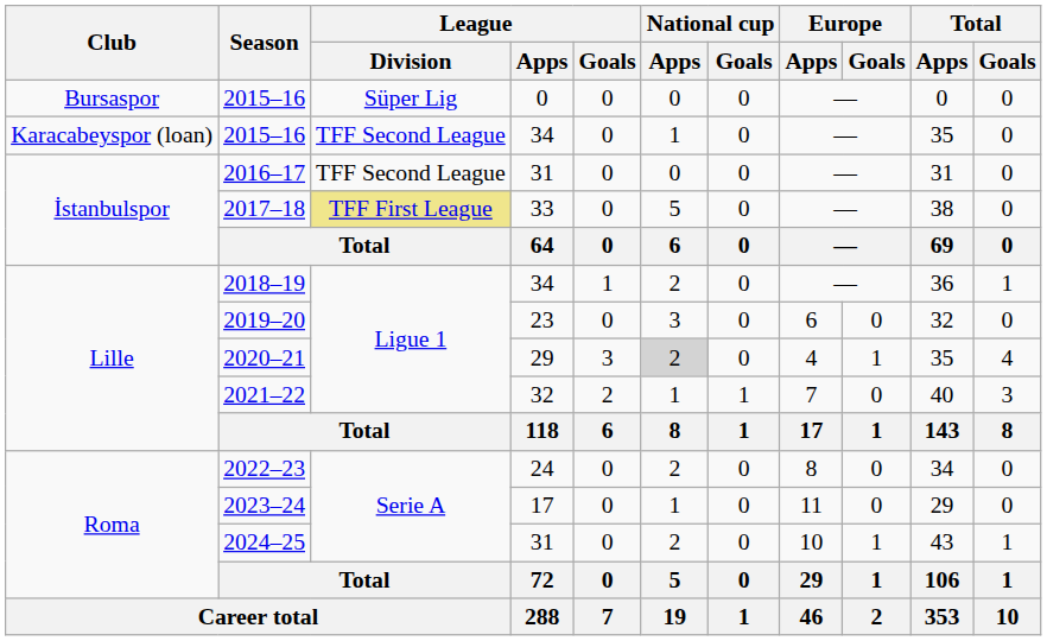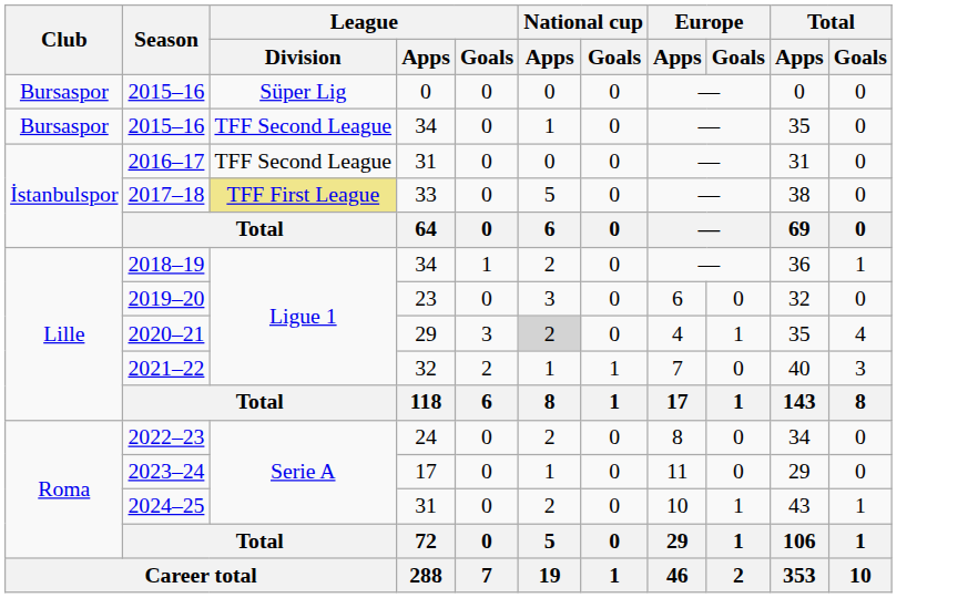2015–16 / 34 | Club: Karacabeyspor (loan) -> Bursaspor
